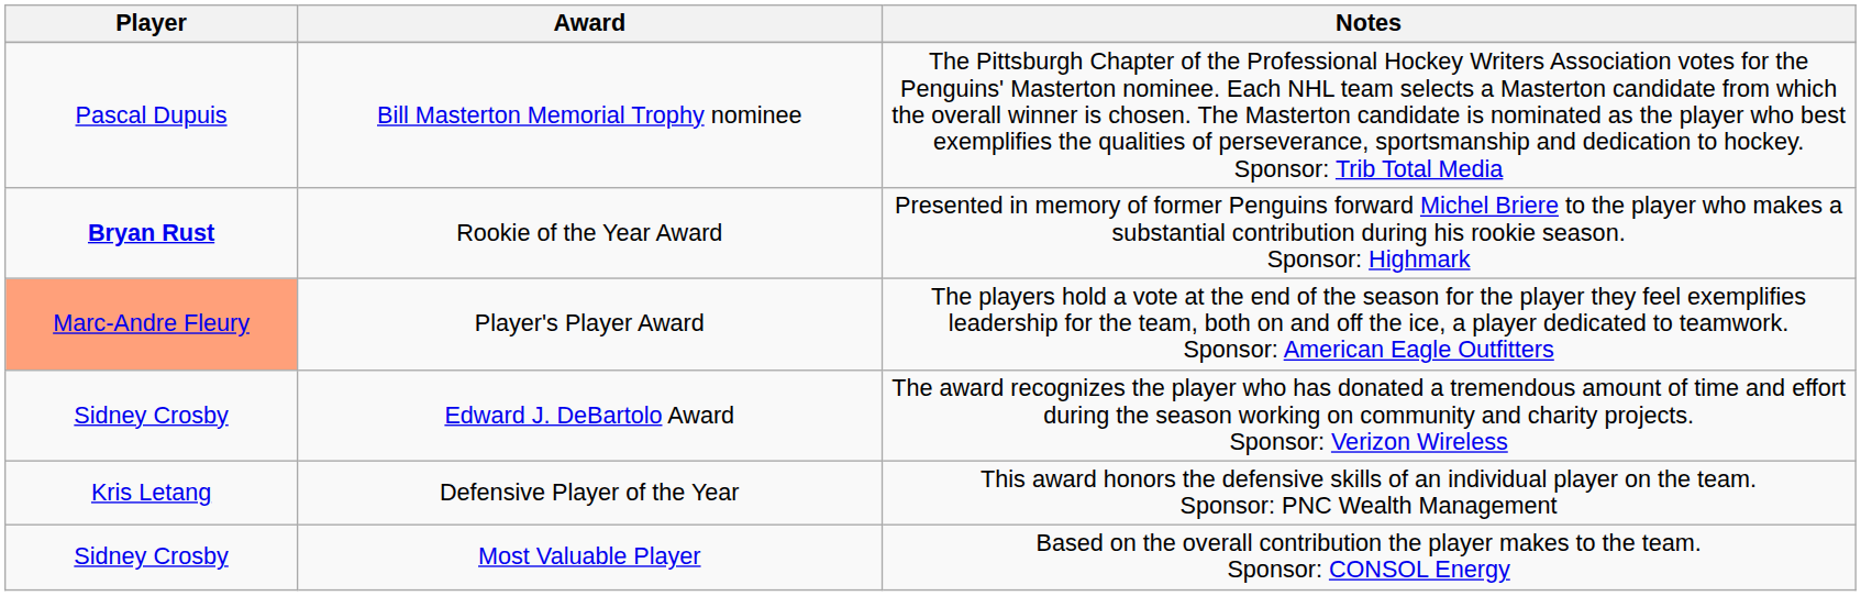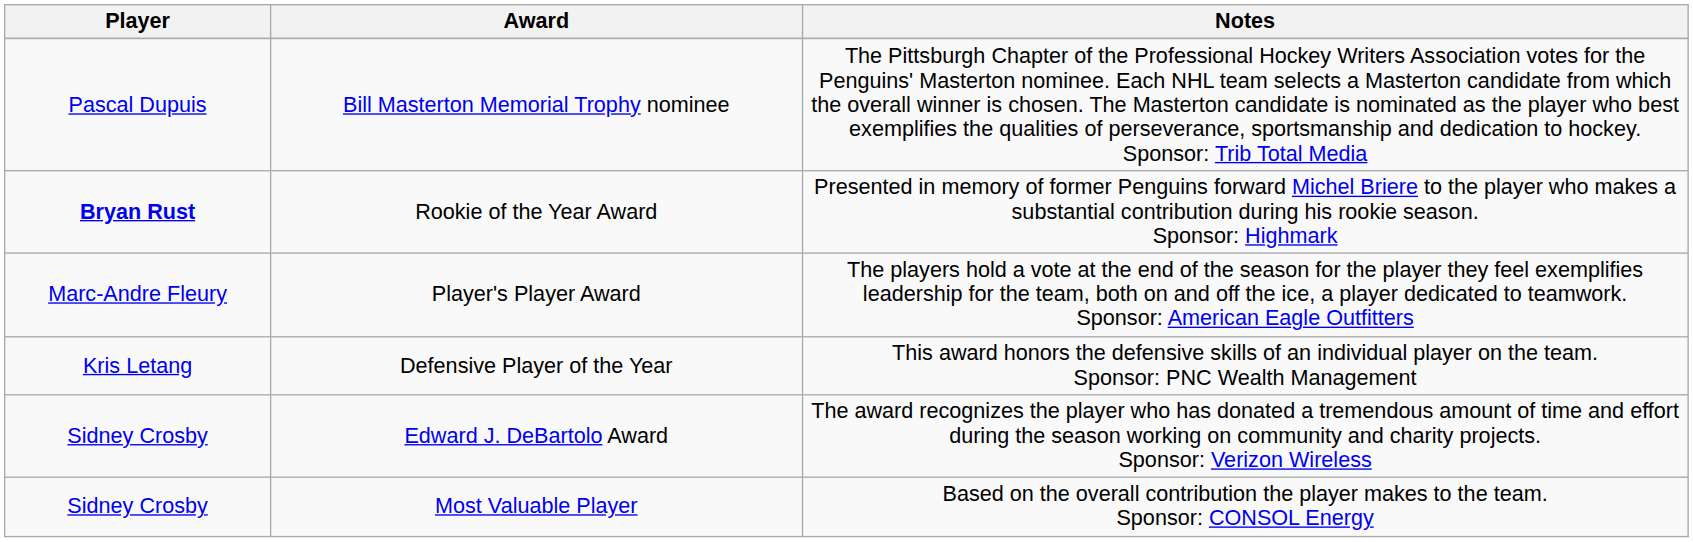Player's Player Award | Player: lightsalmon background -> no background
rows swapped: Edward J. DeBartolo Award <-> Defensive Player of the Year
